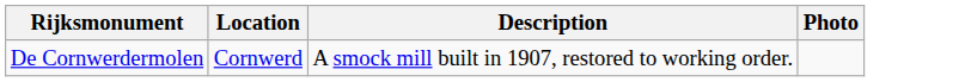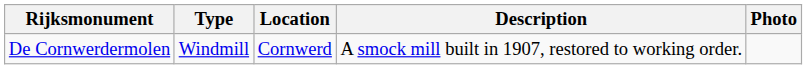+ column: Type | Windmill
